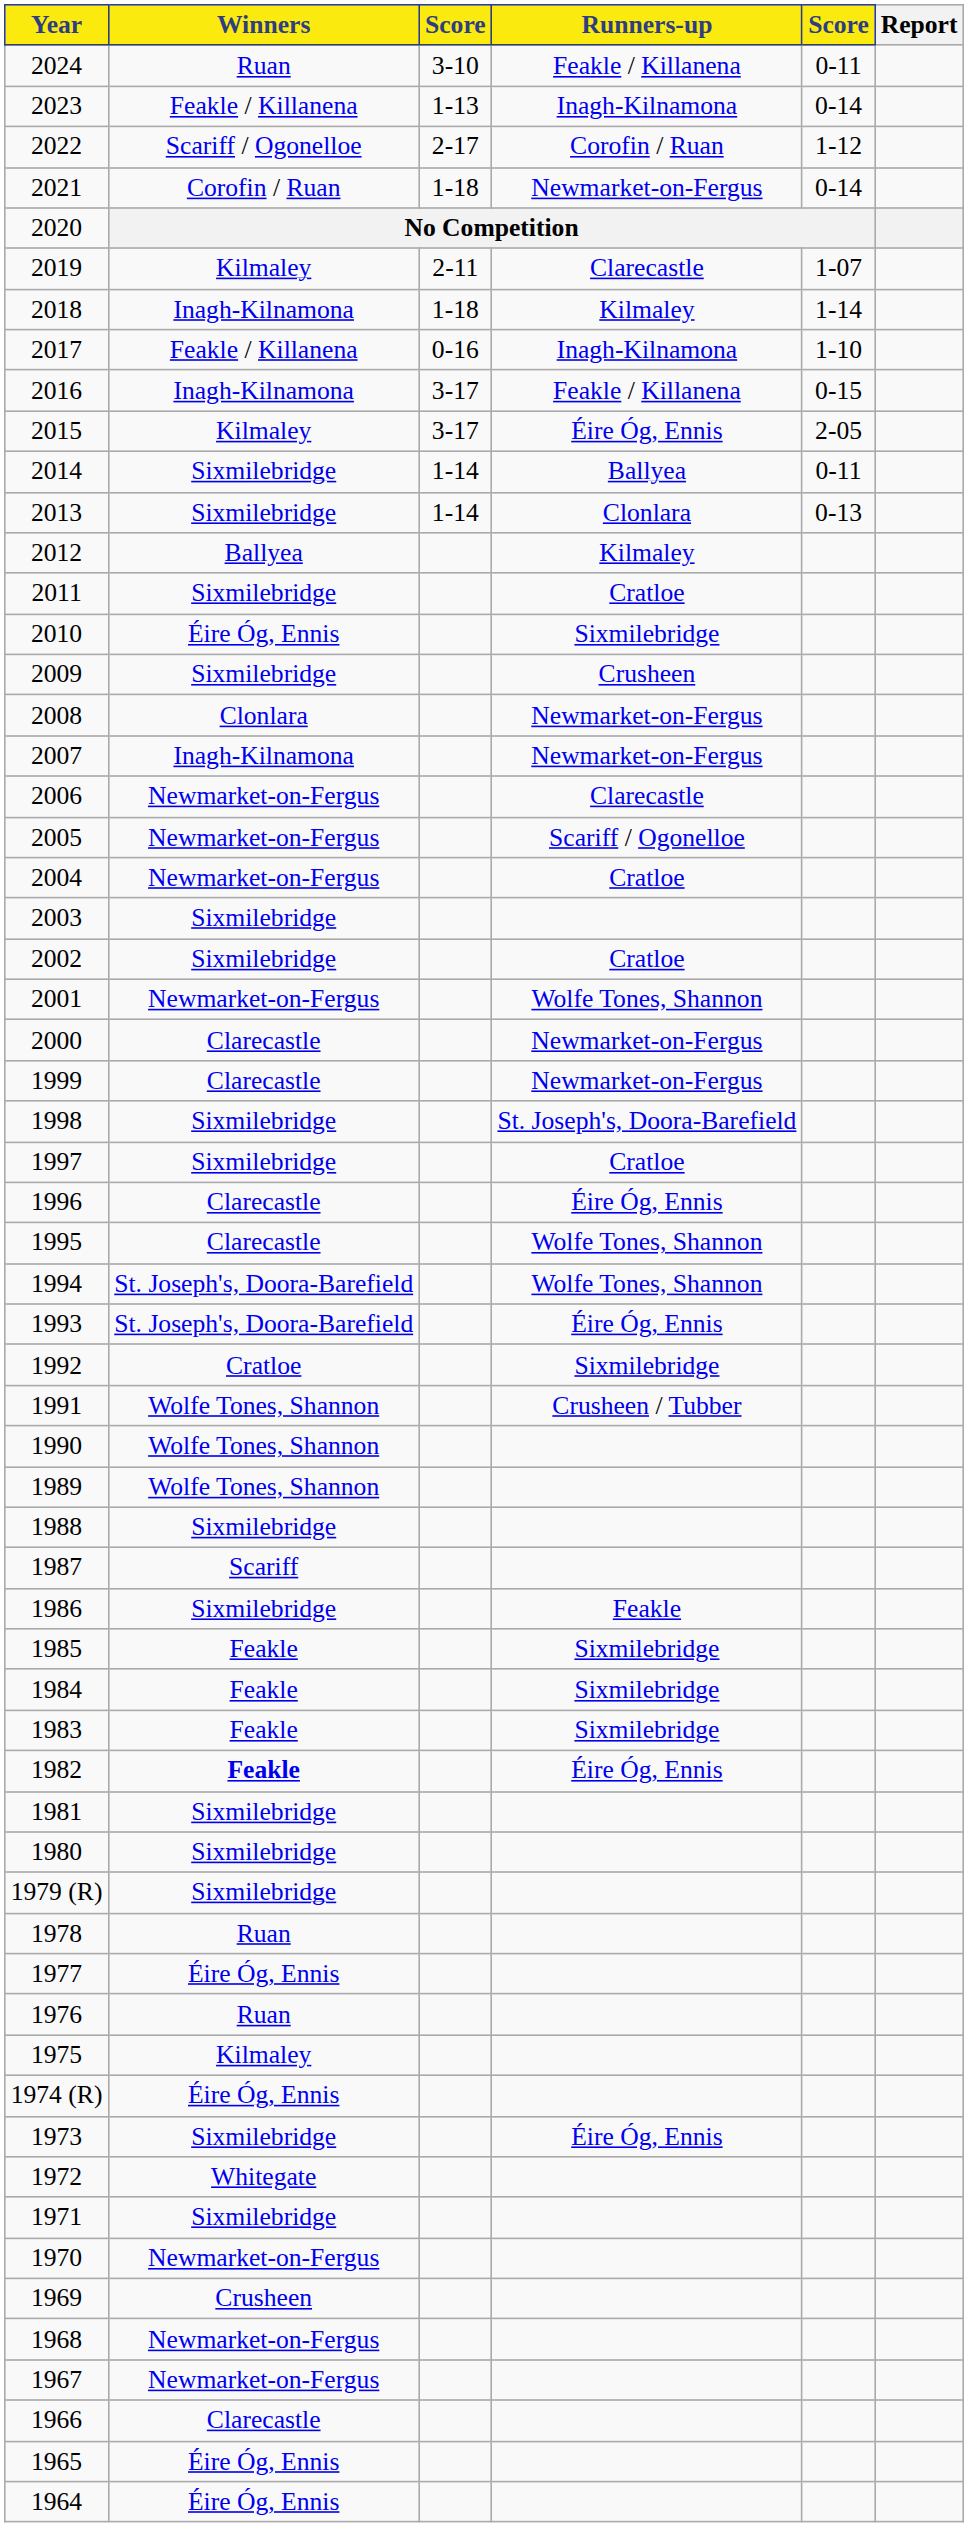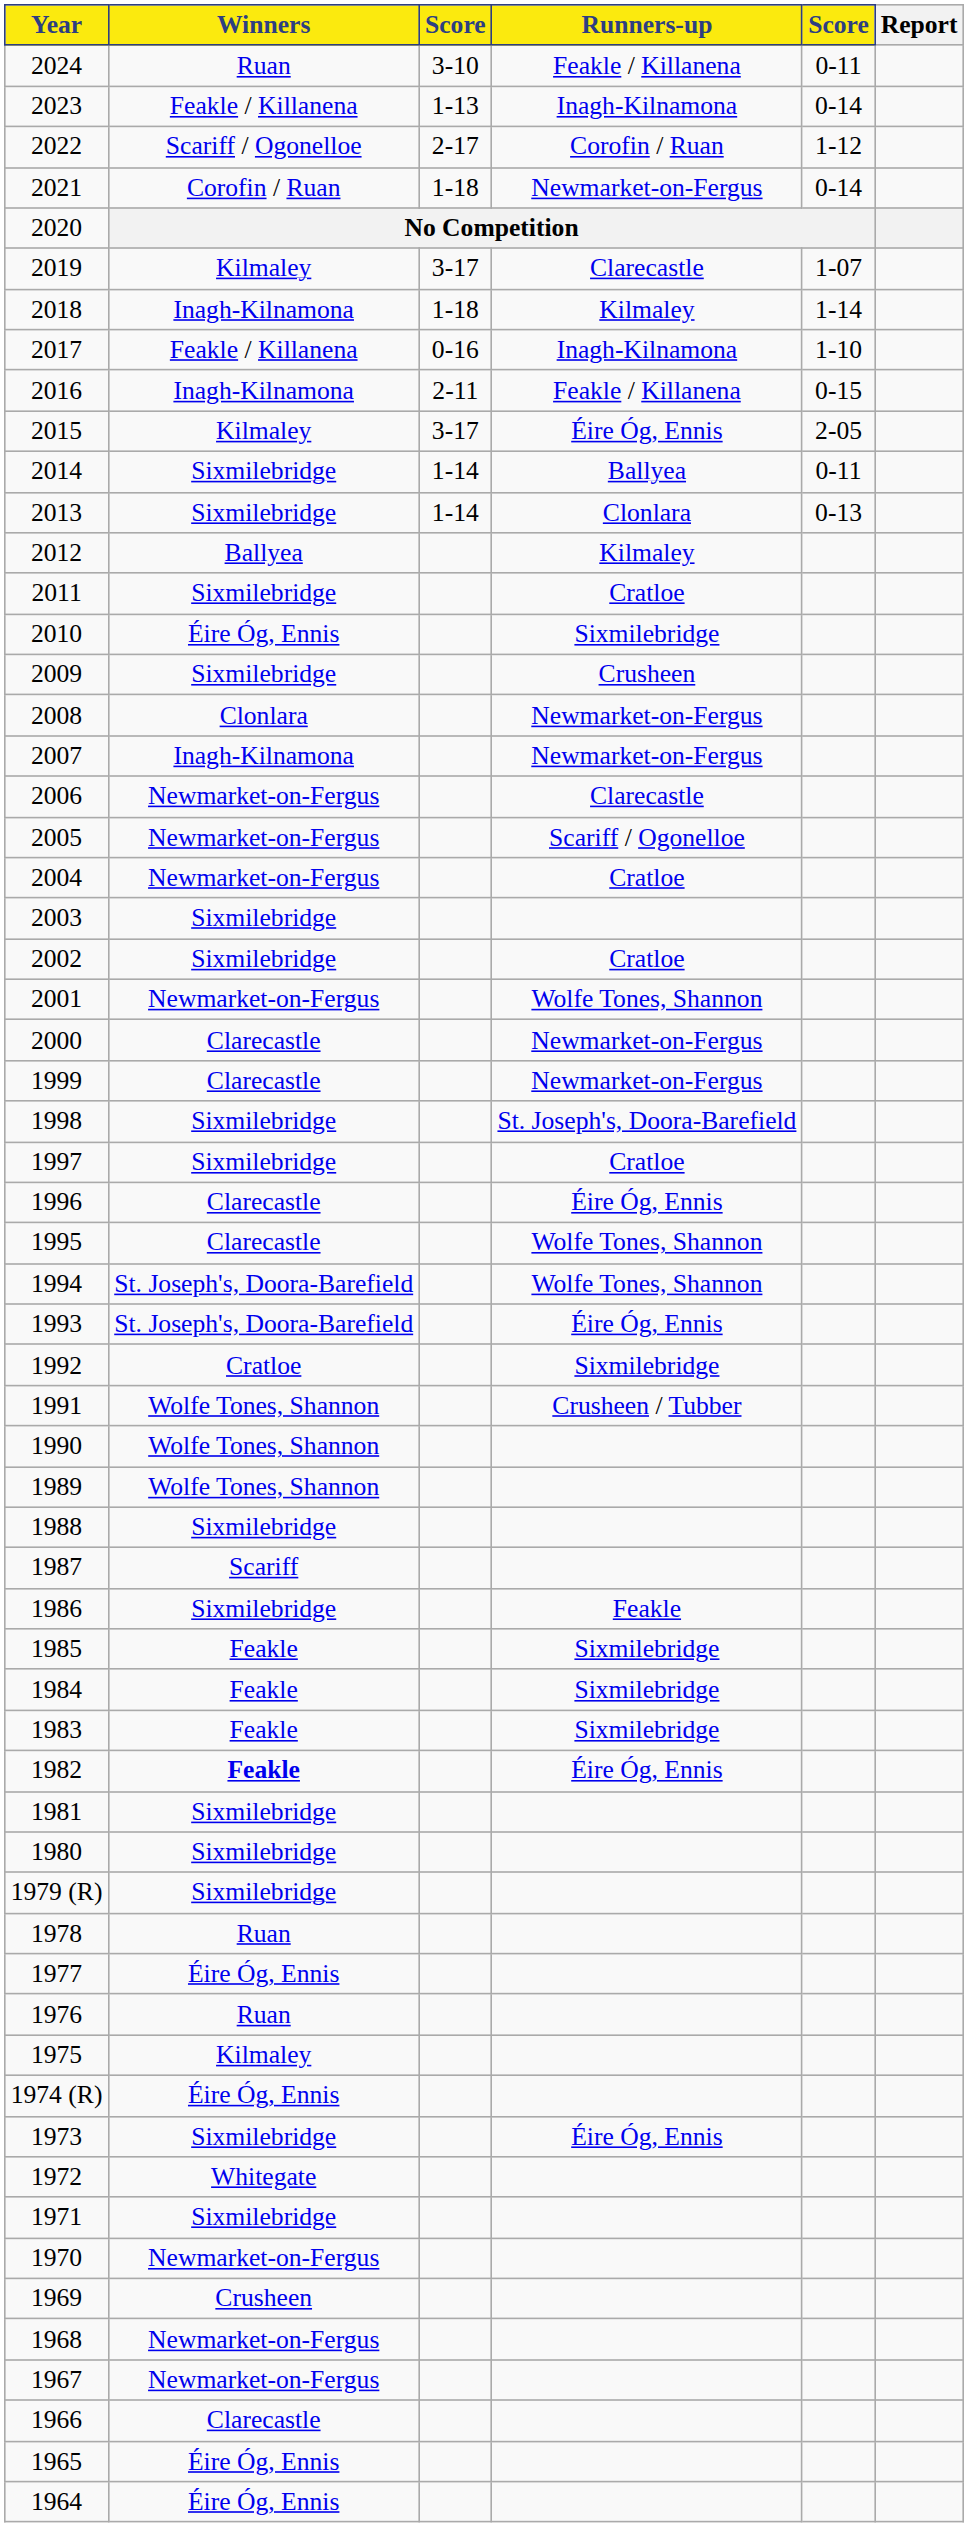2019 | column 3: 2-11 -> 3-17
2016 | column 3: 3-17 -> 2-11
